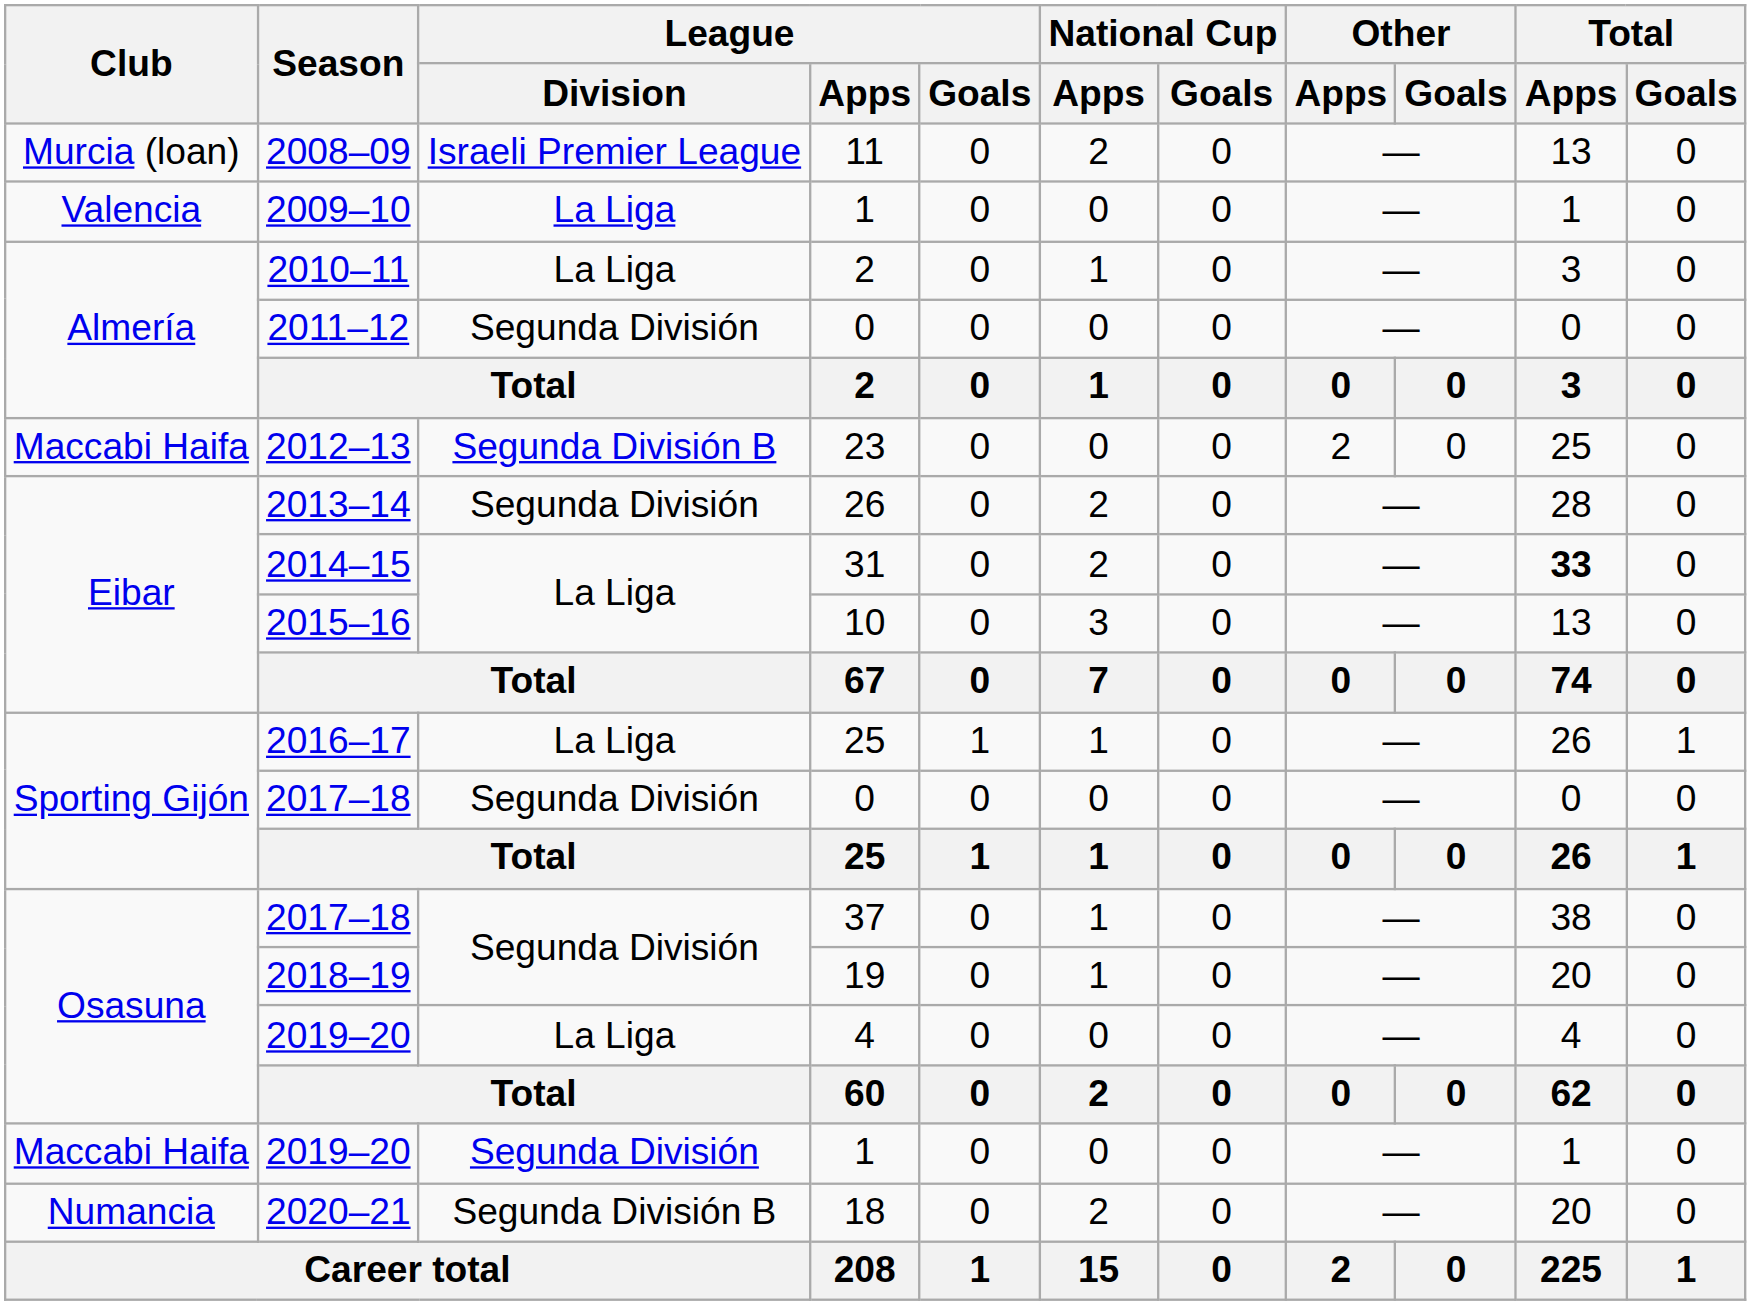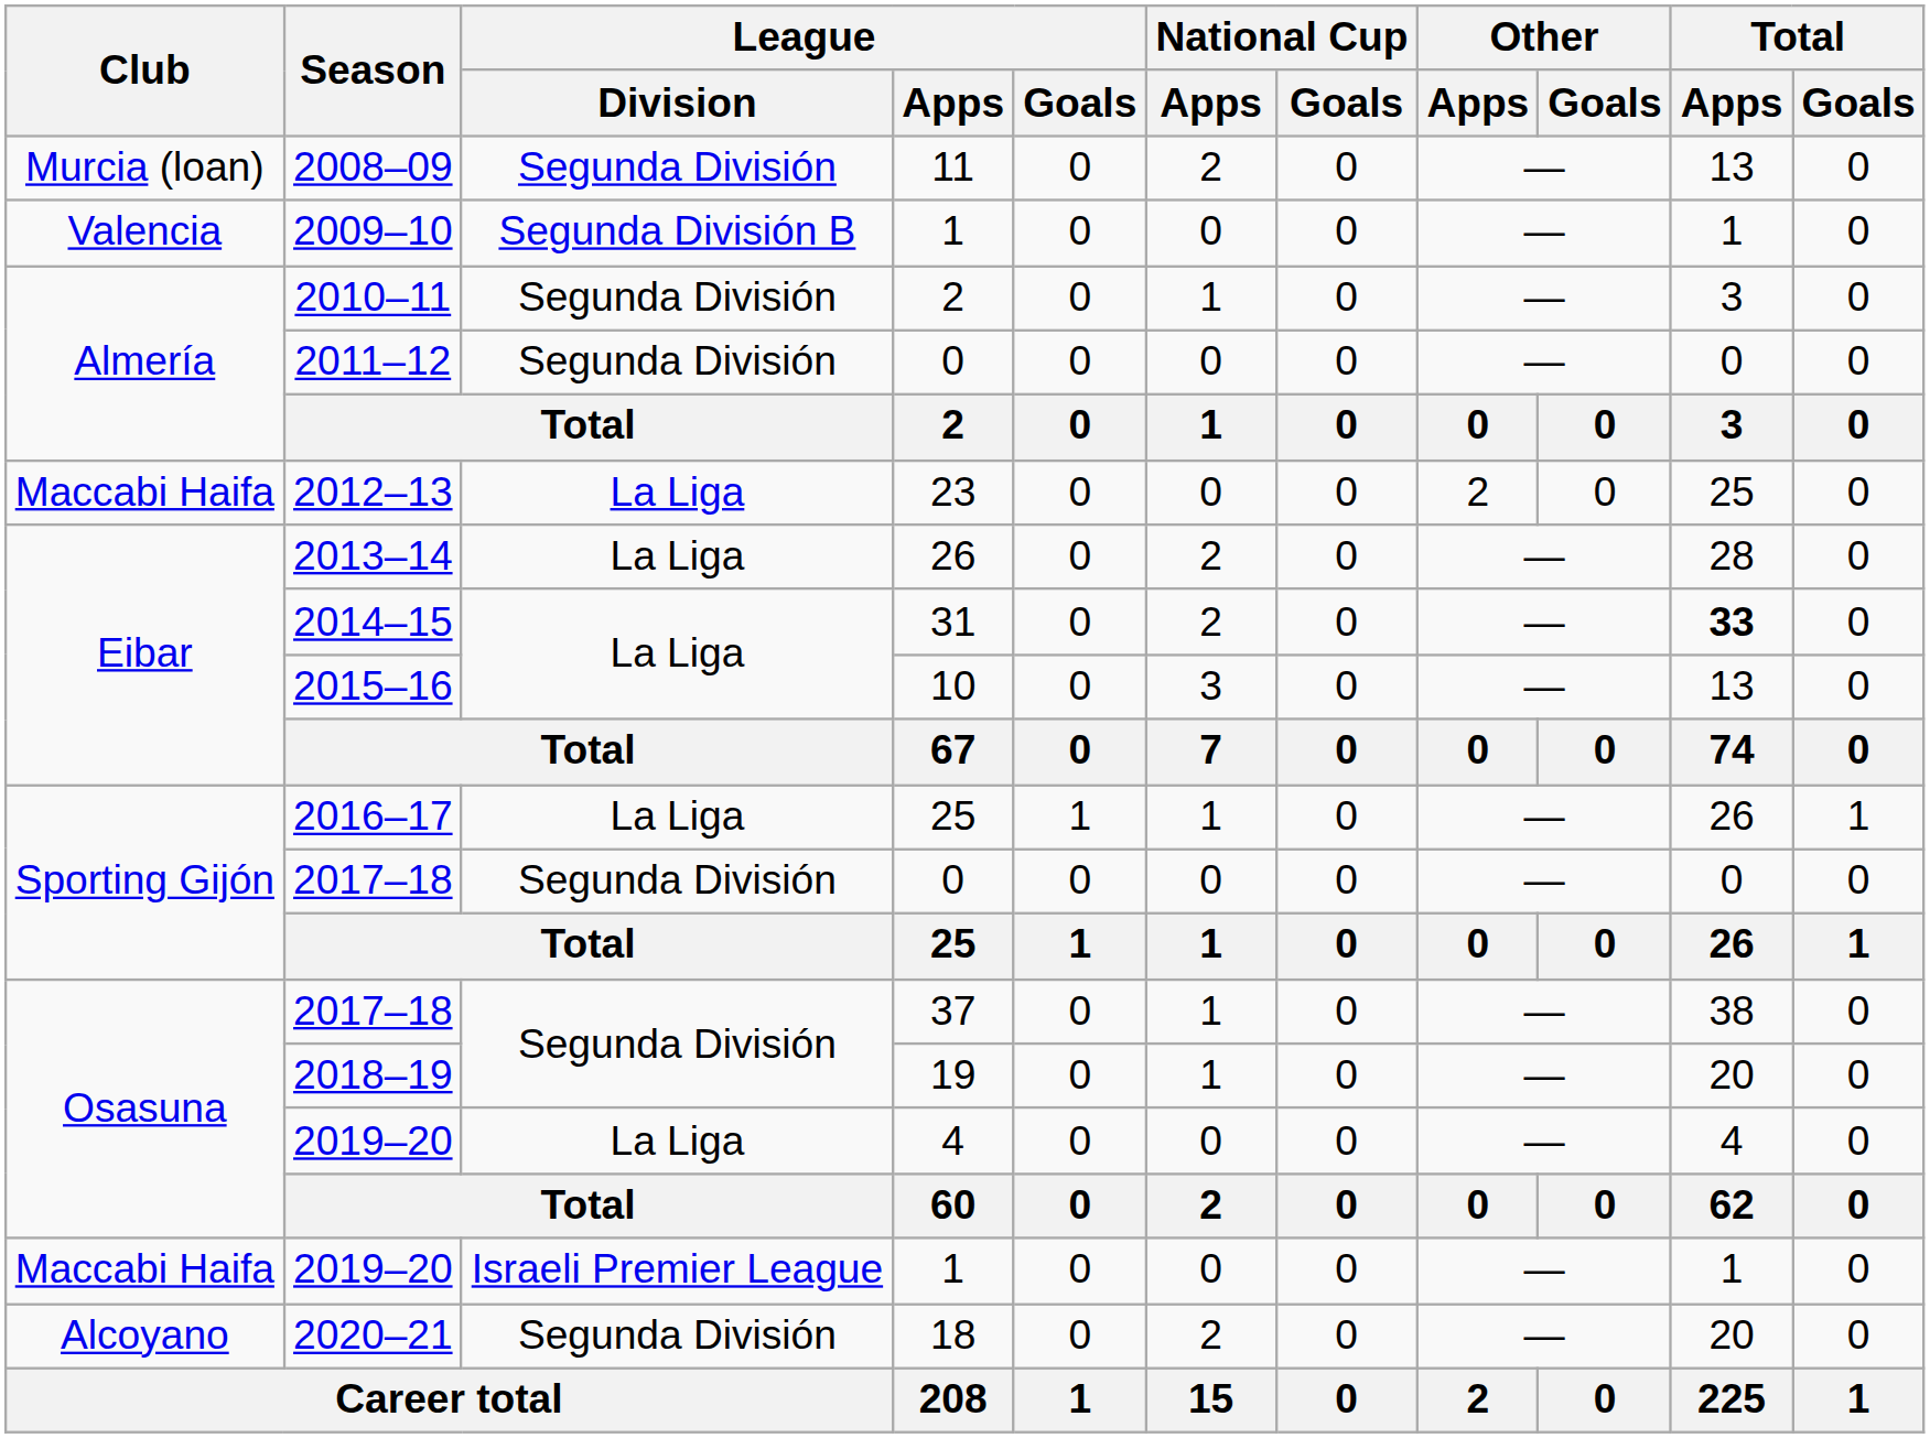2008–09 | League / Division: Israeli Premier League -> Segunda División
2009–10 | League / Division: La Liga -> Segunda División B
2010–11 | League / Division: La Liga -> Segunda División
2012–13 | League / Division: Segunda División B -> La Liga
2013–14 | League / Division: Segunda División -> La Liga
2019–20 / 1 | League / Division: Segunda División -> Israeli Premier League
2020–21 | Club: Numancia -> Alcoyano
2020–21 | League / Division: Segunda División B -> Segunda División
